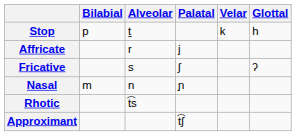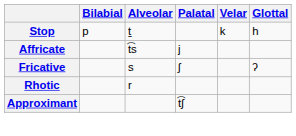Affricate | Alveolar: r -> t͡s
- row: Nasal | m | n | ɲ
Rhotic | Alveolar: t͡s -> r
